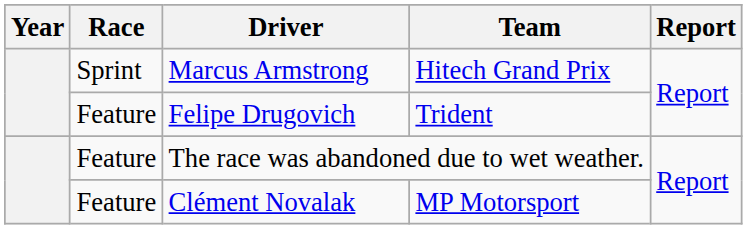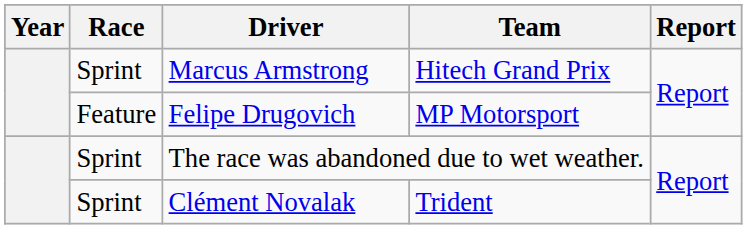Felipe Drugovich | Team: Trident -> MP Motorsport
The race was abandoned due to wet weather. | Race: Feature -> Sprint
Clément Novalak | Race: Feature -> Sprint
Clément Novalak | Team: MP Motorsport -> Trident
